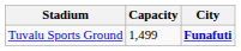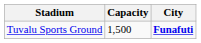Tuvalu Sports Ground | Capacity: 1,499 -> 1,500
